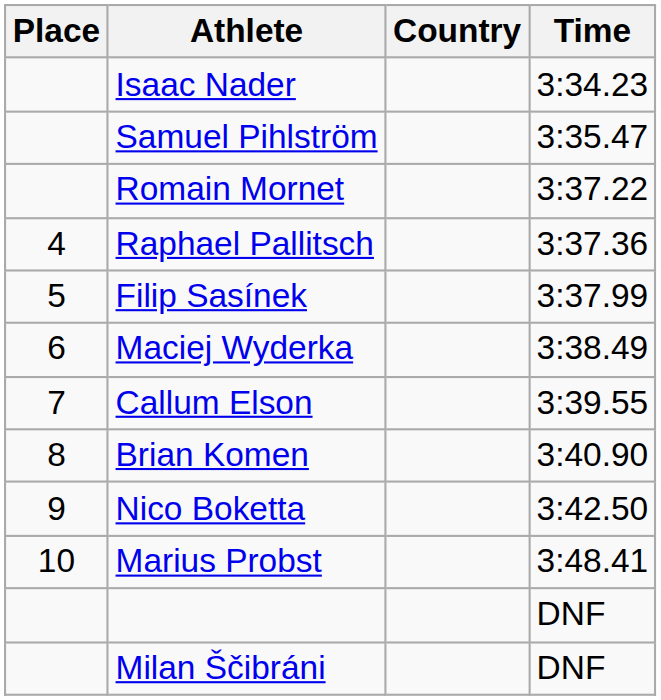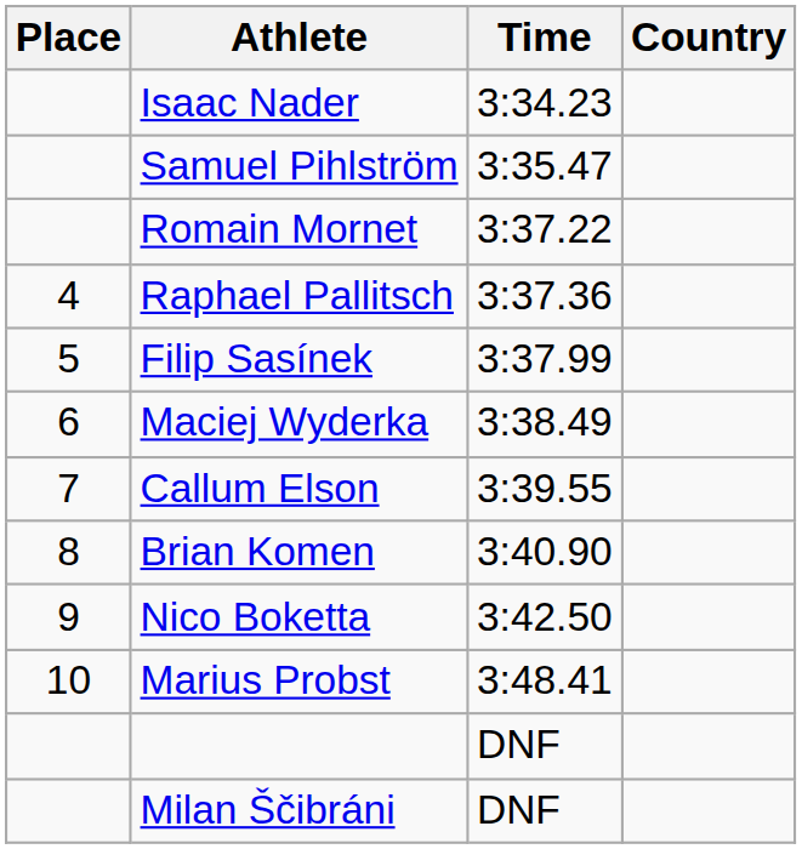columns swapped: Country <-> Time
